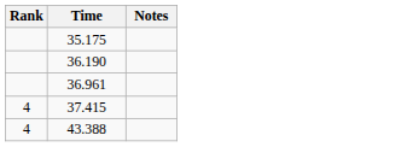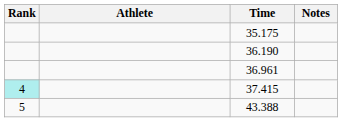+ column: Athlete
37.415 | Rank: no background -> paleturquoise background
43.388 | Rank: 4 -> 5
